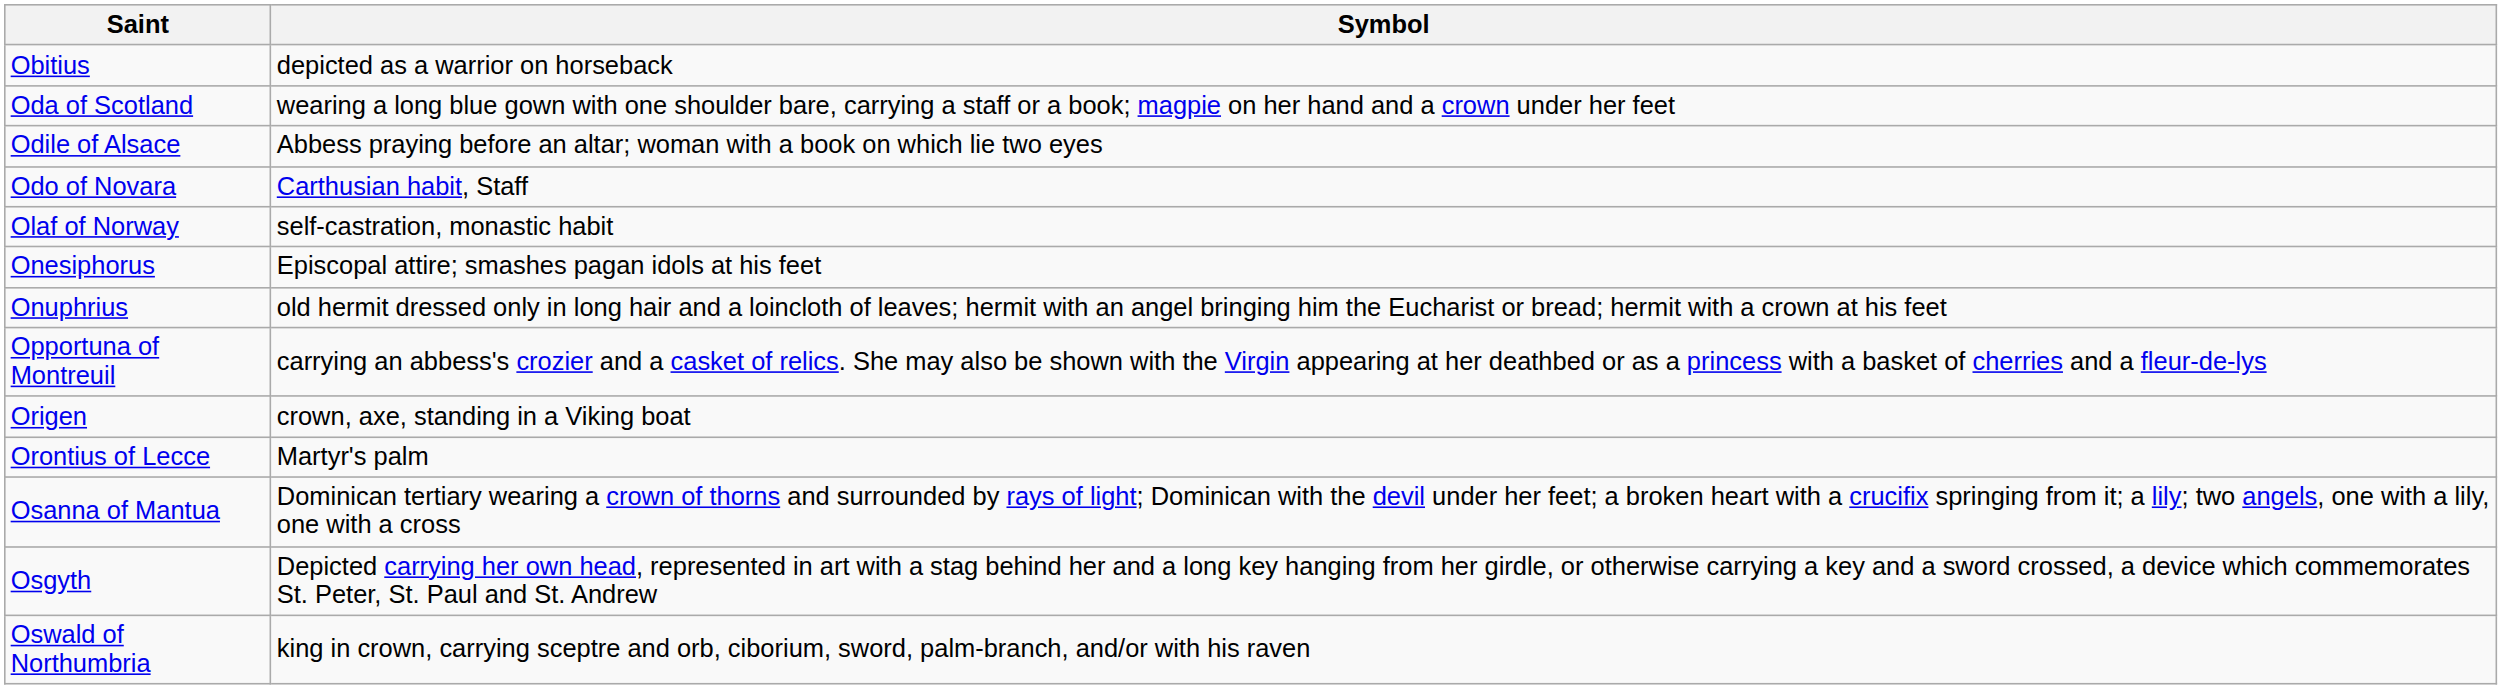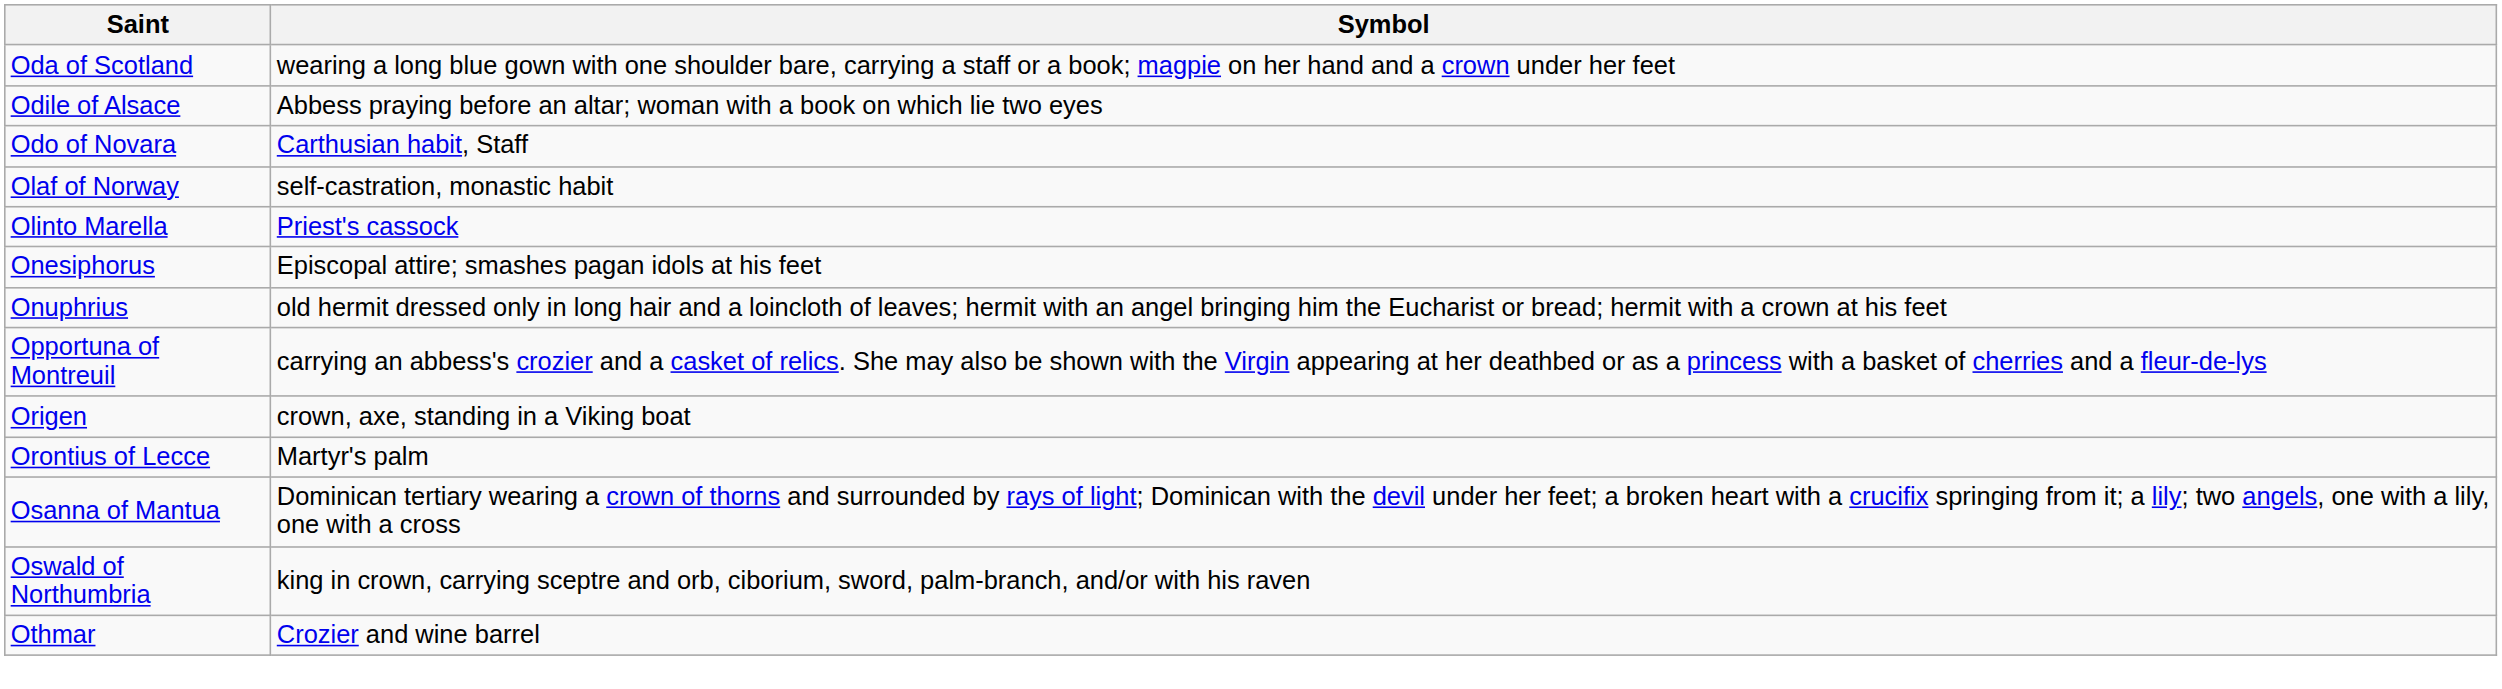- row: Obitius | depicted as a warrior on horseback
+ row: Olinto Marella | Priest's cassock
- row: Osgyth | Depicted carrying her own head, represented in art with a stag behind her and a long key hanging from her girdle, or otherwise carrying a key and a sword crossed, a device which commemorates St. Peter, St. Paul and St. Andrew
+ row: Othmar | Crozier and wine barrel
